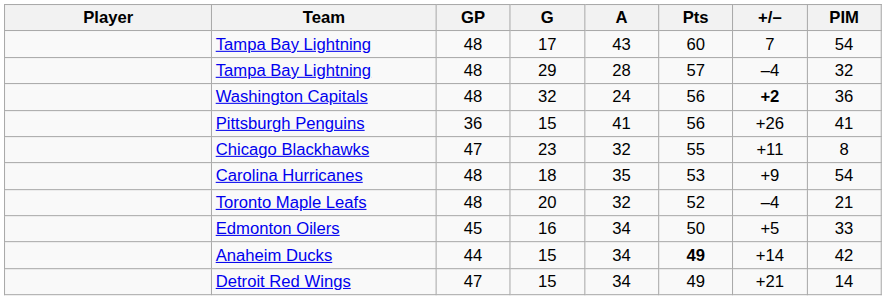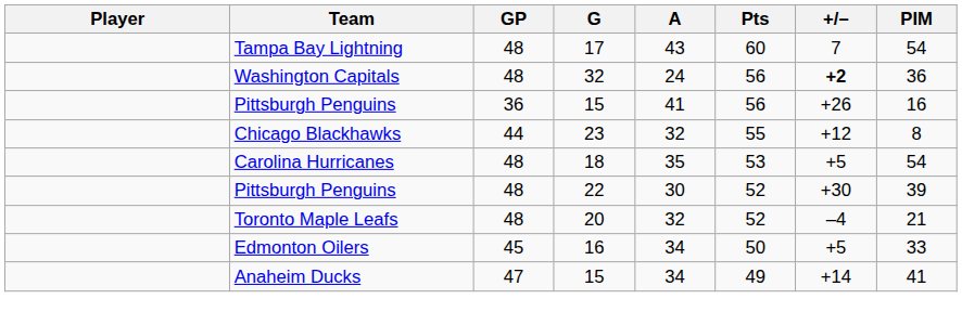- row: Tampa Bay Lightning | 48 | 29 | 28 | 57 | –4 | 32
Pittsburgh Penguins / 15 | PIM: 41 -> 16
Chicago Blackhawks | GP: 47 -> 44
Chicago Blackhawks | +/–: +11 -> +12
Carolina Hurricanes | +/–: +9 -> +5
+ row: Pittsburgh Penguins | 48 | 22 | 30 | 52 | +30 | 39
Anaheim Ducks | GP: 44 -> 47
Anaheim Ducks | Pts: bold -> normal
Anaheim Ducks | PIM: 42 -> 41
- row: Detroit Red Wings | 47 | 15 | 34 | 49 | +21 | 14
